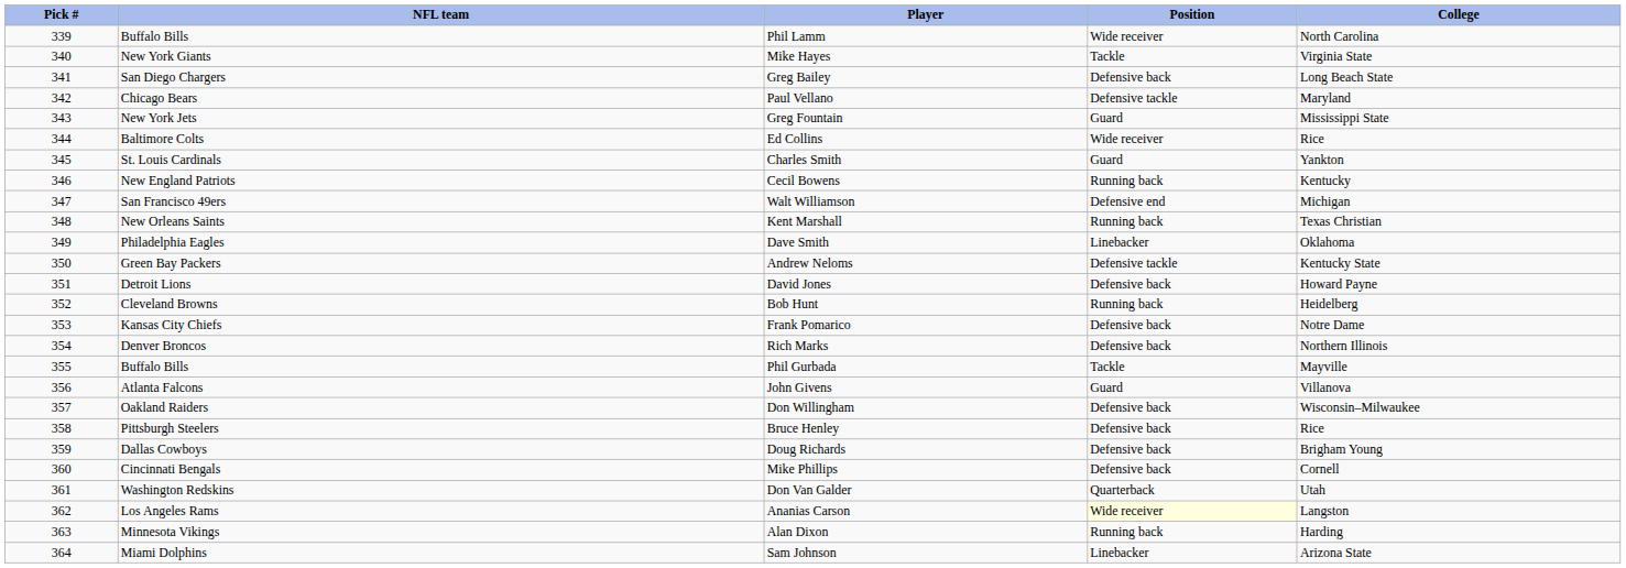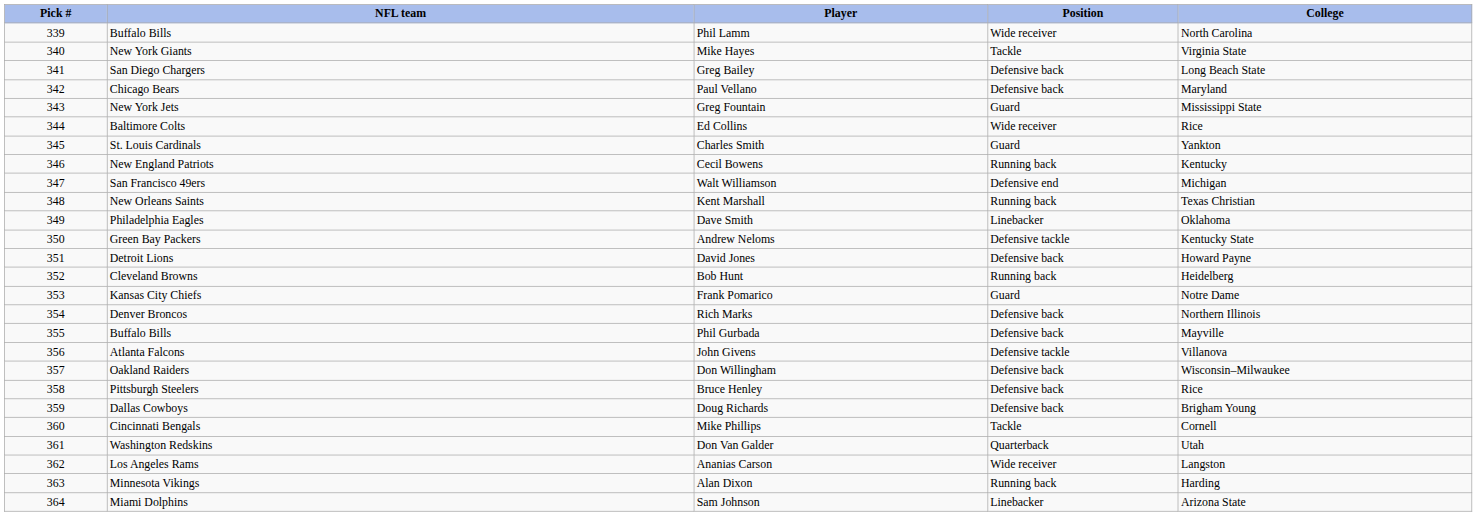Paul Vellano | Position: Defensive tackle -> Defensive back
Frank Pomarico | Position: Defensive back -> Guard
Phil Gurbada | Position: Tackle -> Defensive back
John Givens | Position: Guard -> Defensive tackle
Mike Phillips | Position: Defensive back -> Tackle
Ananias Carson | Position: lightyellow background -> no background
